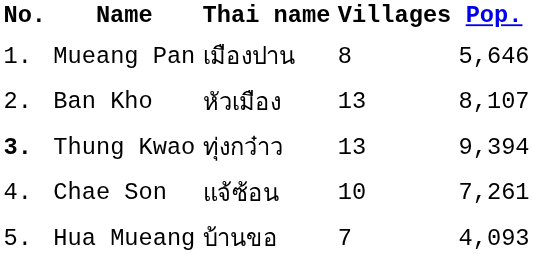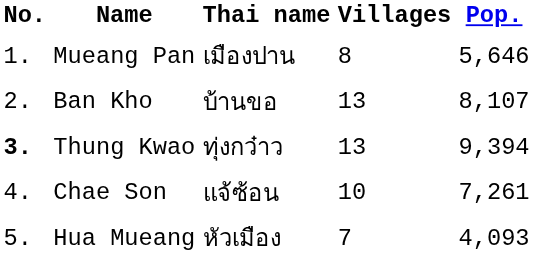Ban Kho | Thai name: หัวเมือง -> บ้านขอ
Hua Mueang | Thai name: บ้านขอ -> หัวเมือง
